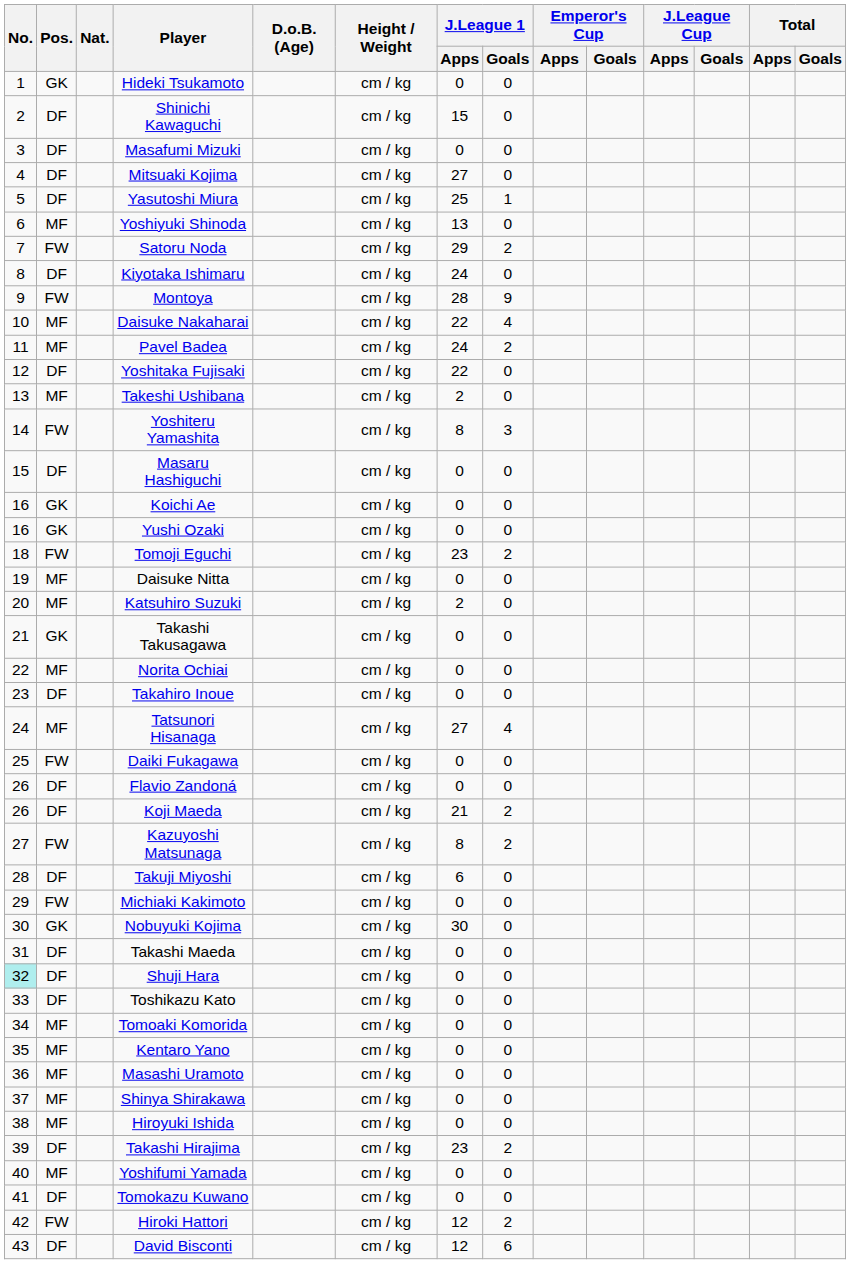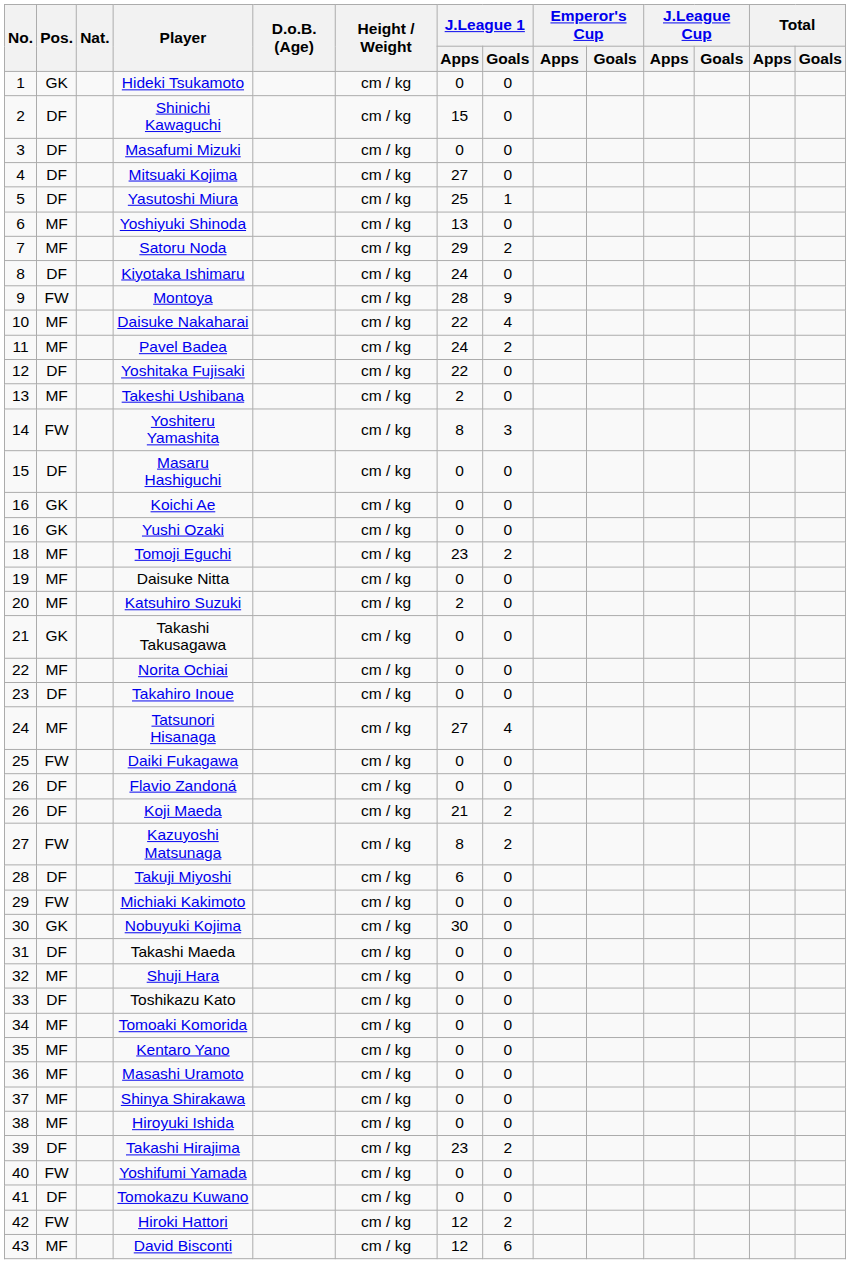Satoru Noda | Pos.: FW -> MF
Tomoji Eguchi | Pos.: FW -> MF
Shuji Hara | No.: paleturquoise background -> no background
Shuji Hara | Pos.: DF -> MF
Yoshifumi Yamada | Pos.: MF -> FW
David Bisconti | Pos.: DF -> MF
